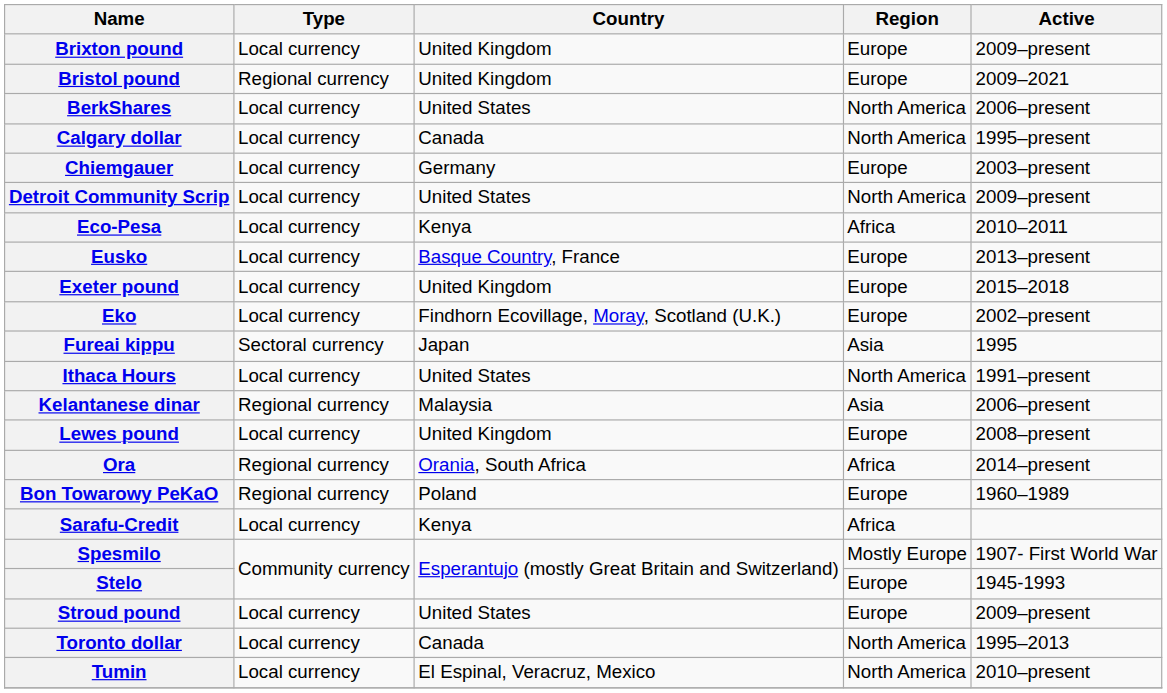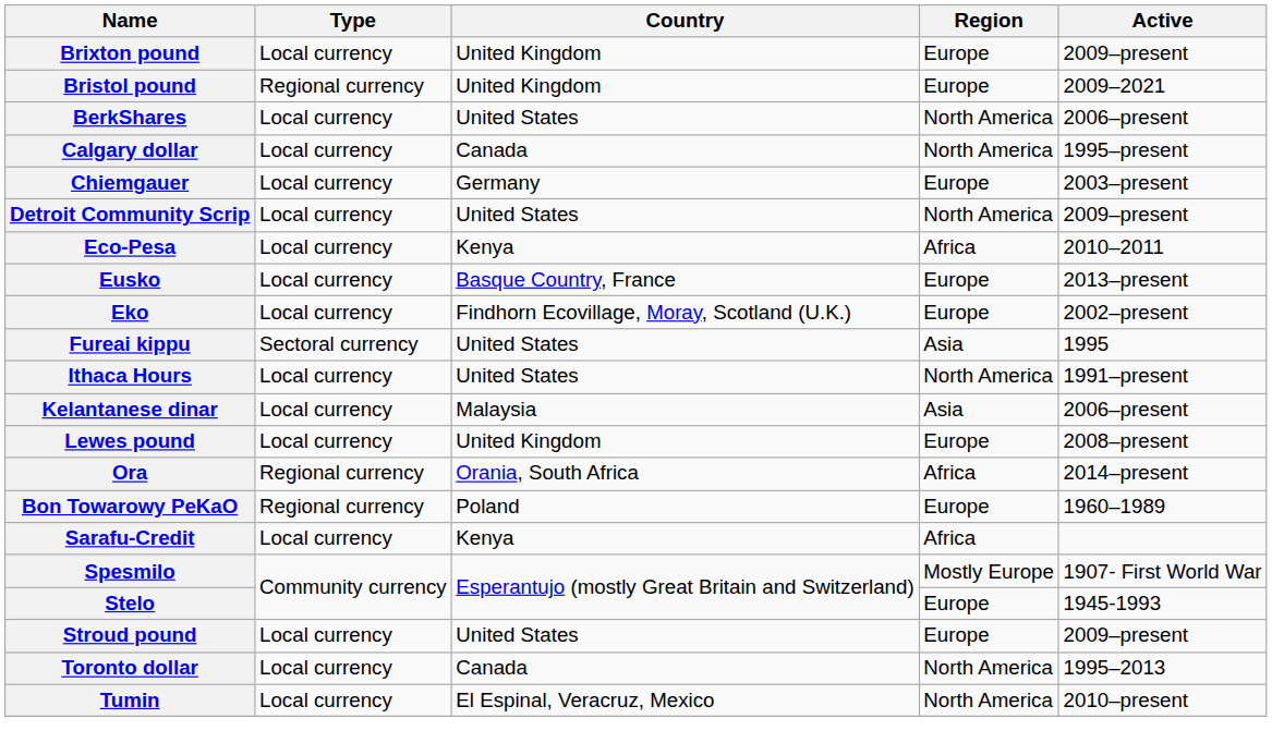- row: Exeter pound | Local currency | United Kingdom | Europe | 2015–2018
Fureai kippu | Country: Japan -> United States
Kelantanese dinar | Type: Regional currency -> Local currency
